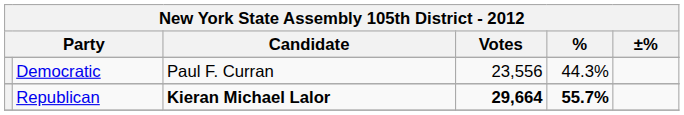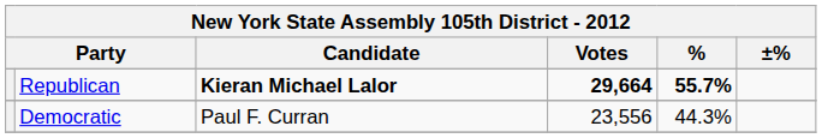rows swapped: Republican <-> Democratic
